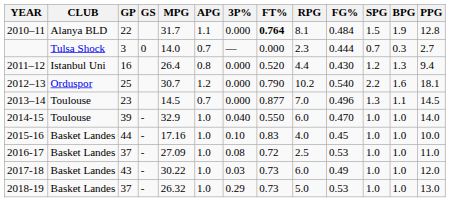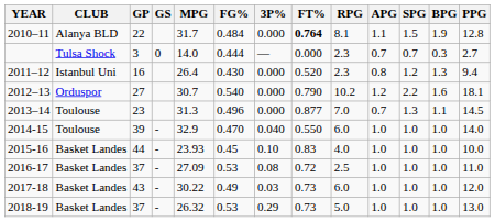columns swapped: FG% <-> APG
2011–12 | RPG: 4.4 -> 2.3
2012–13 | GP: 25 -> 27
2013–14 | MPG: 14.5 -> 31.3
2015-16 | MPG: 17.16 -> 23.93
